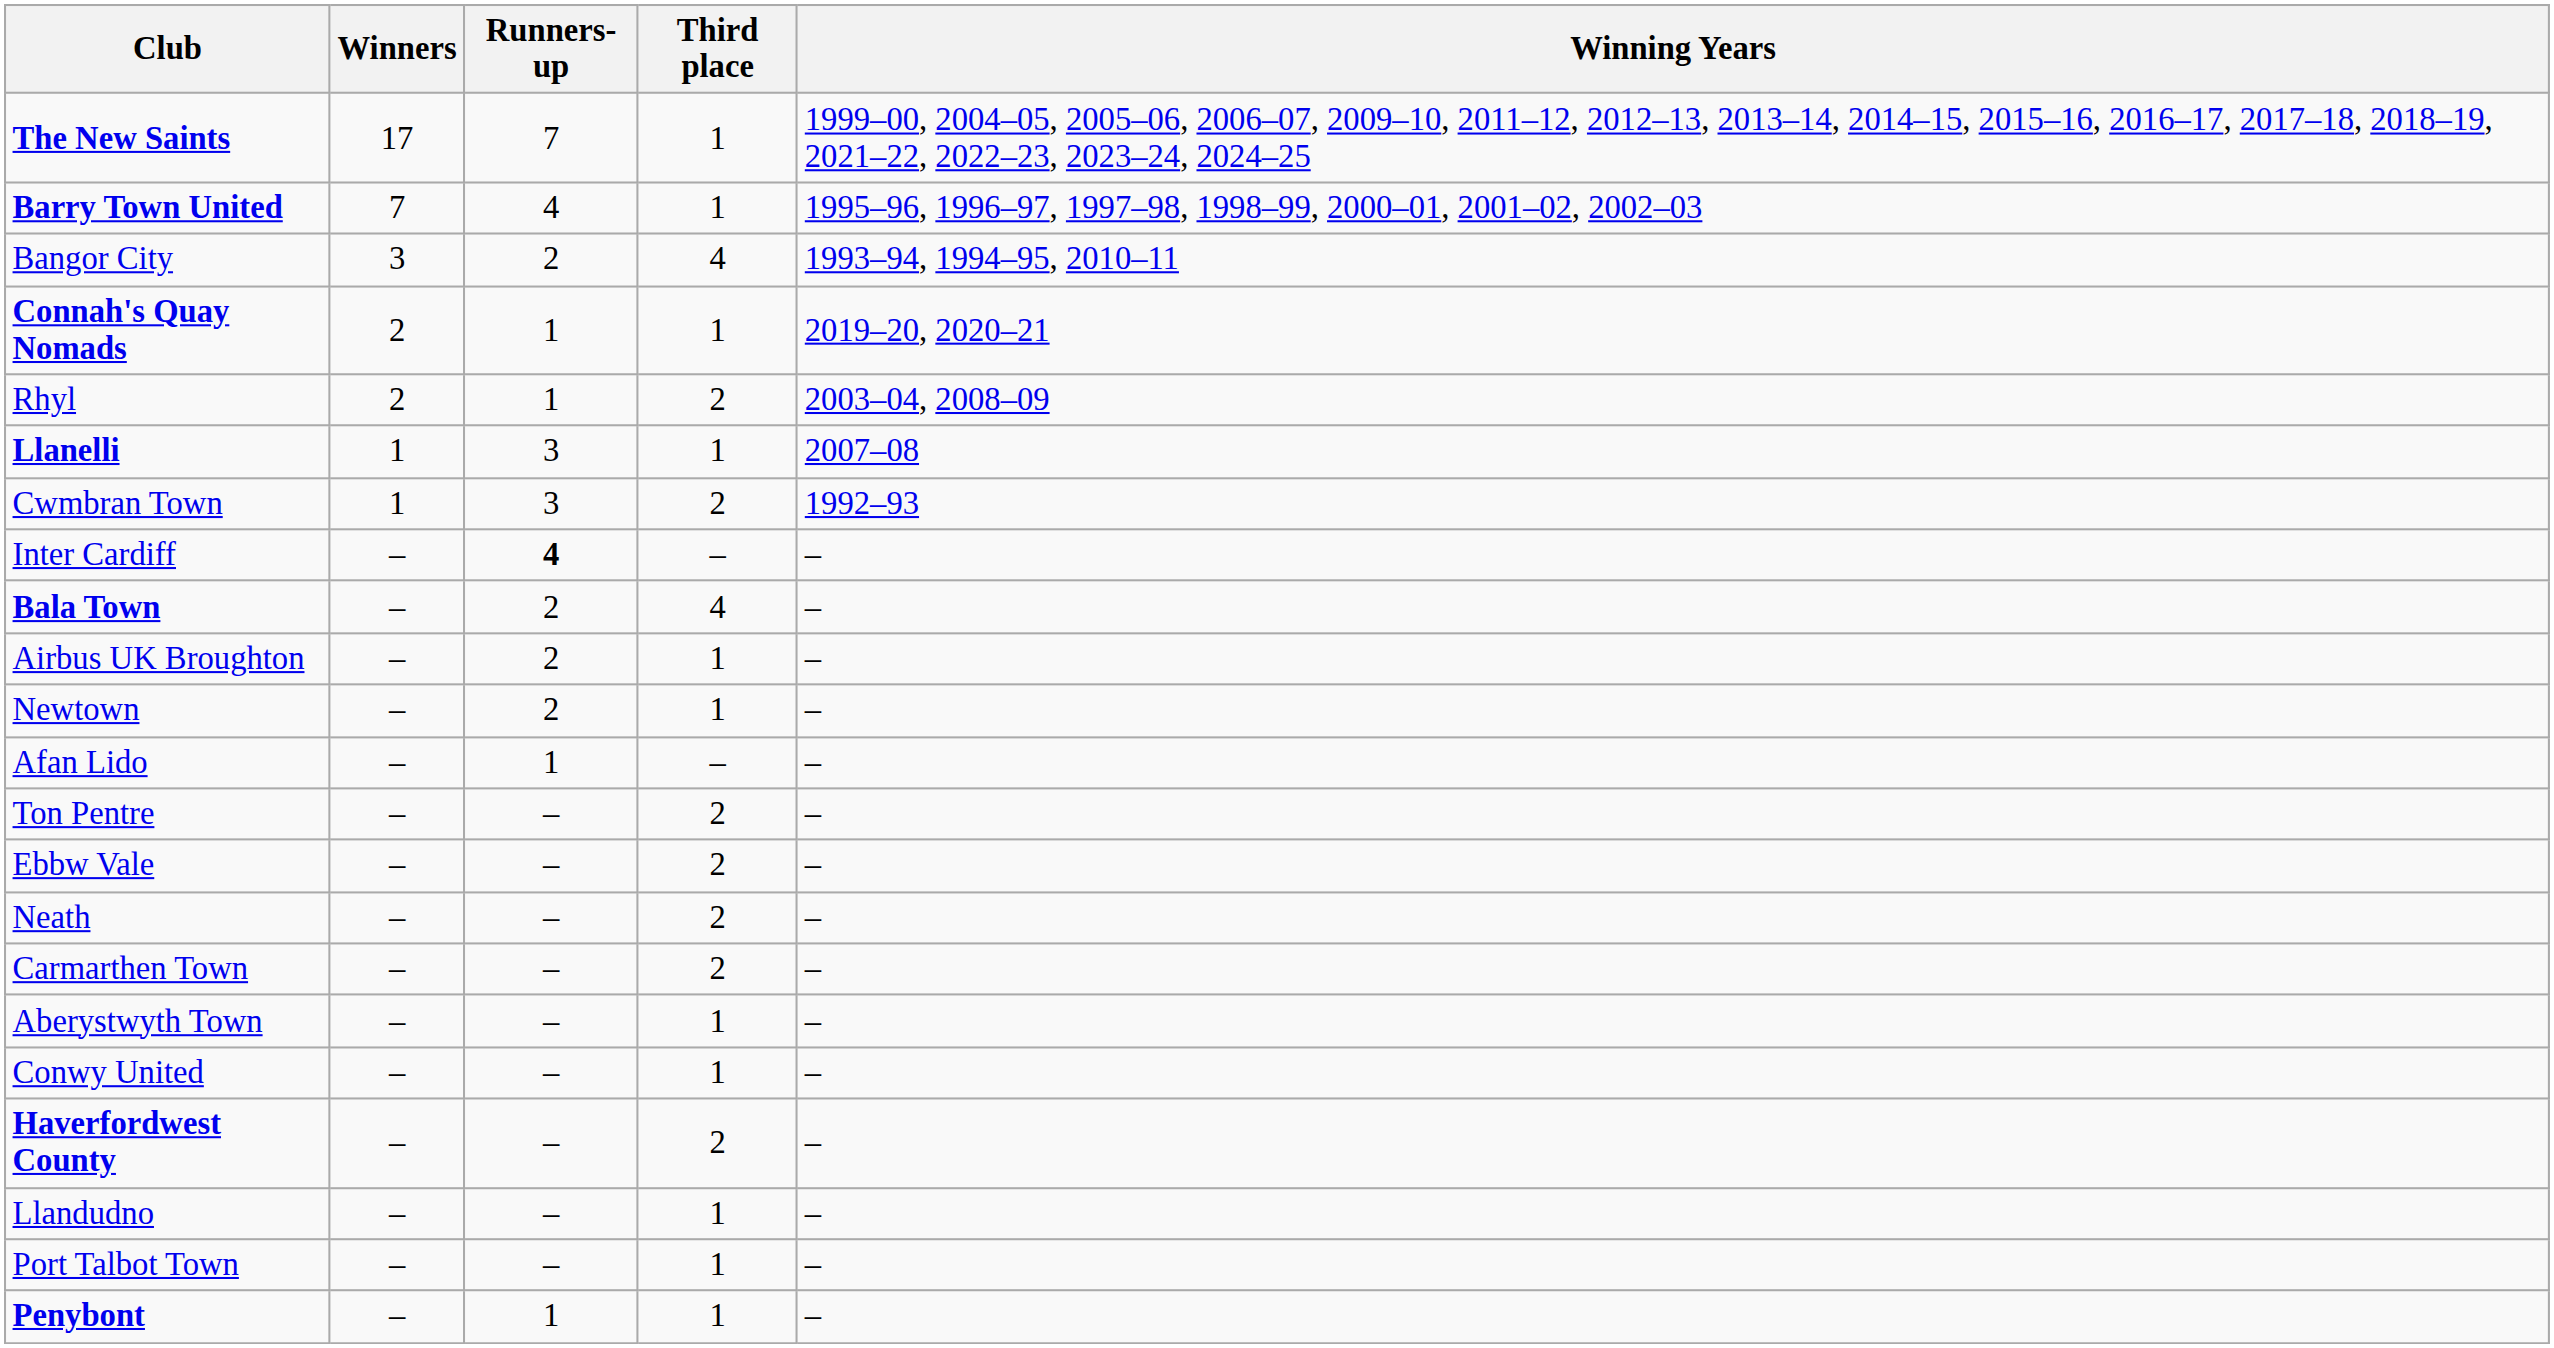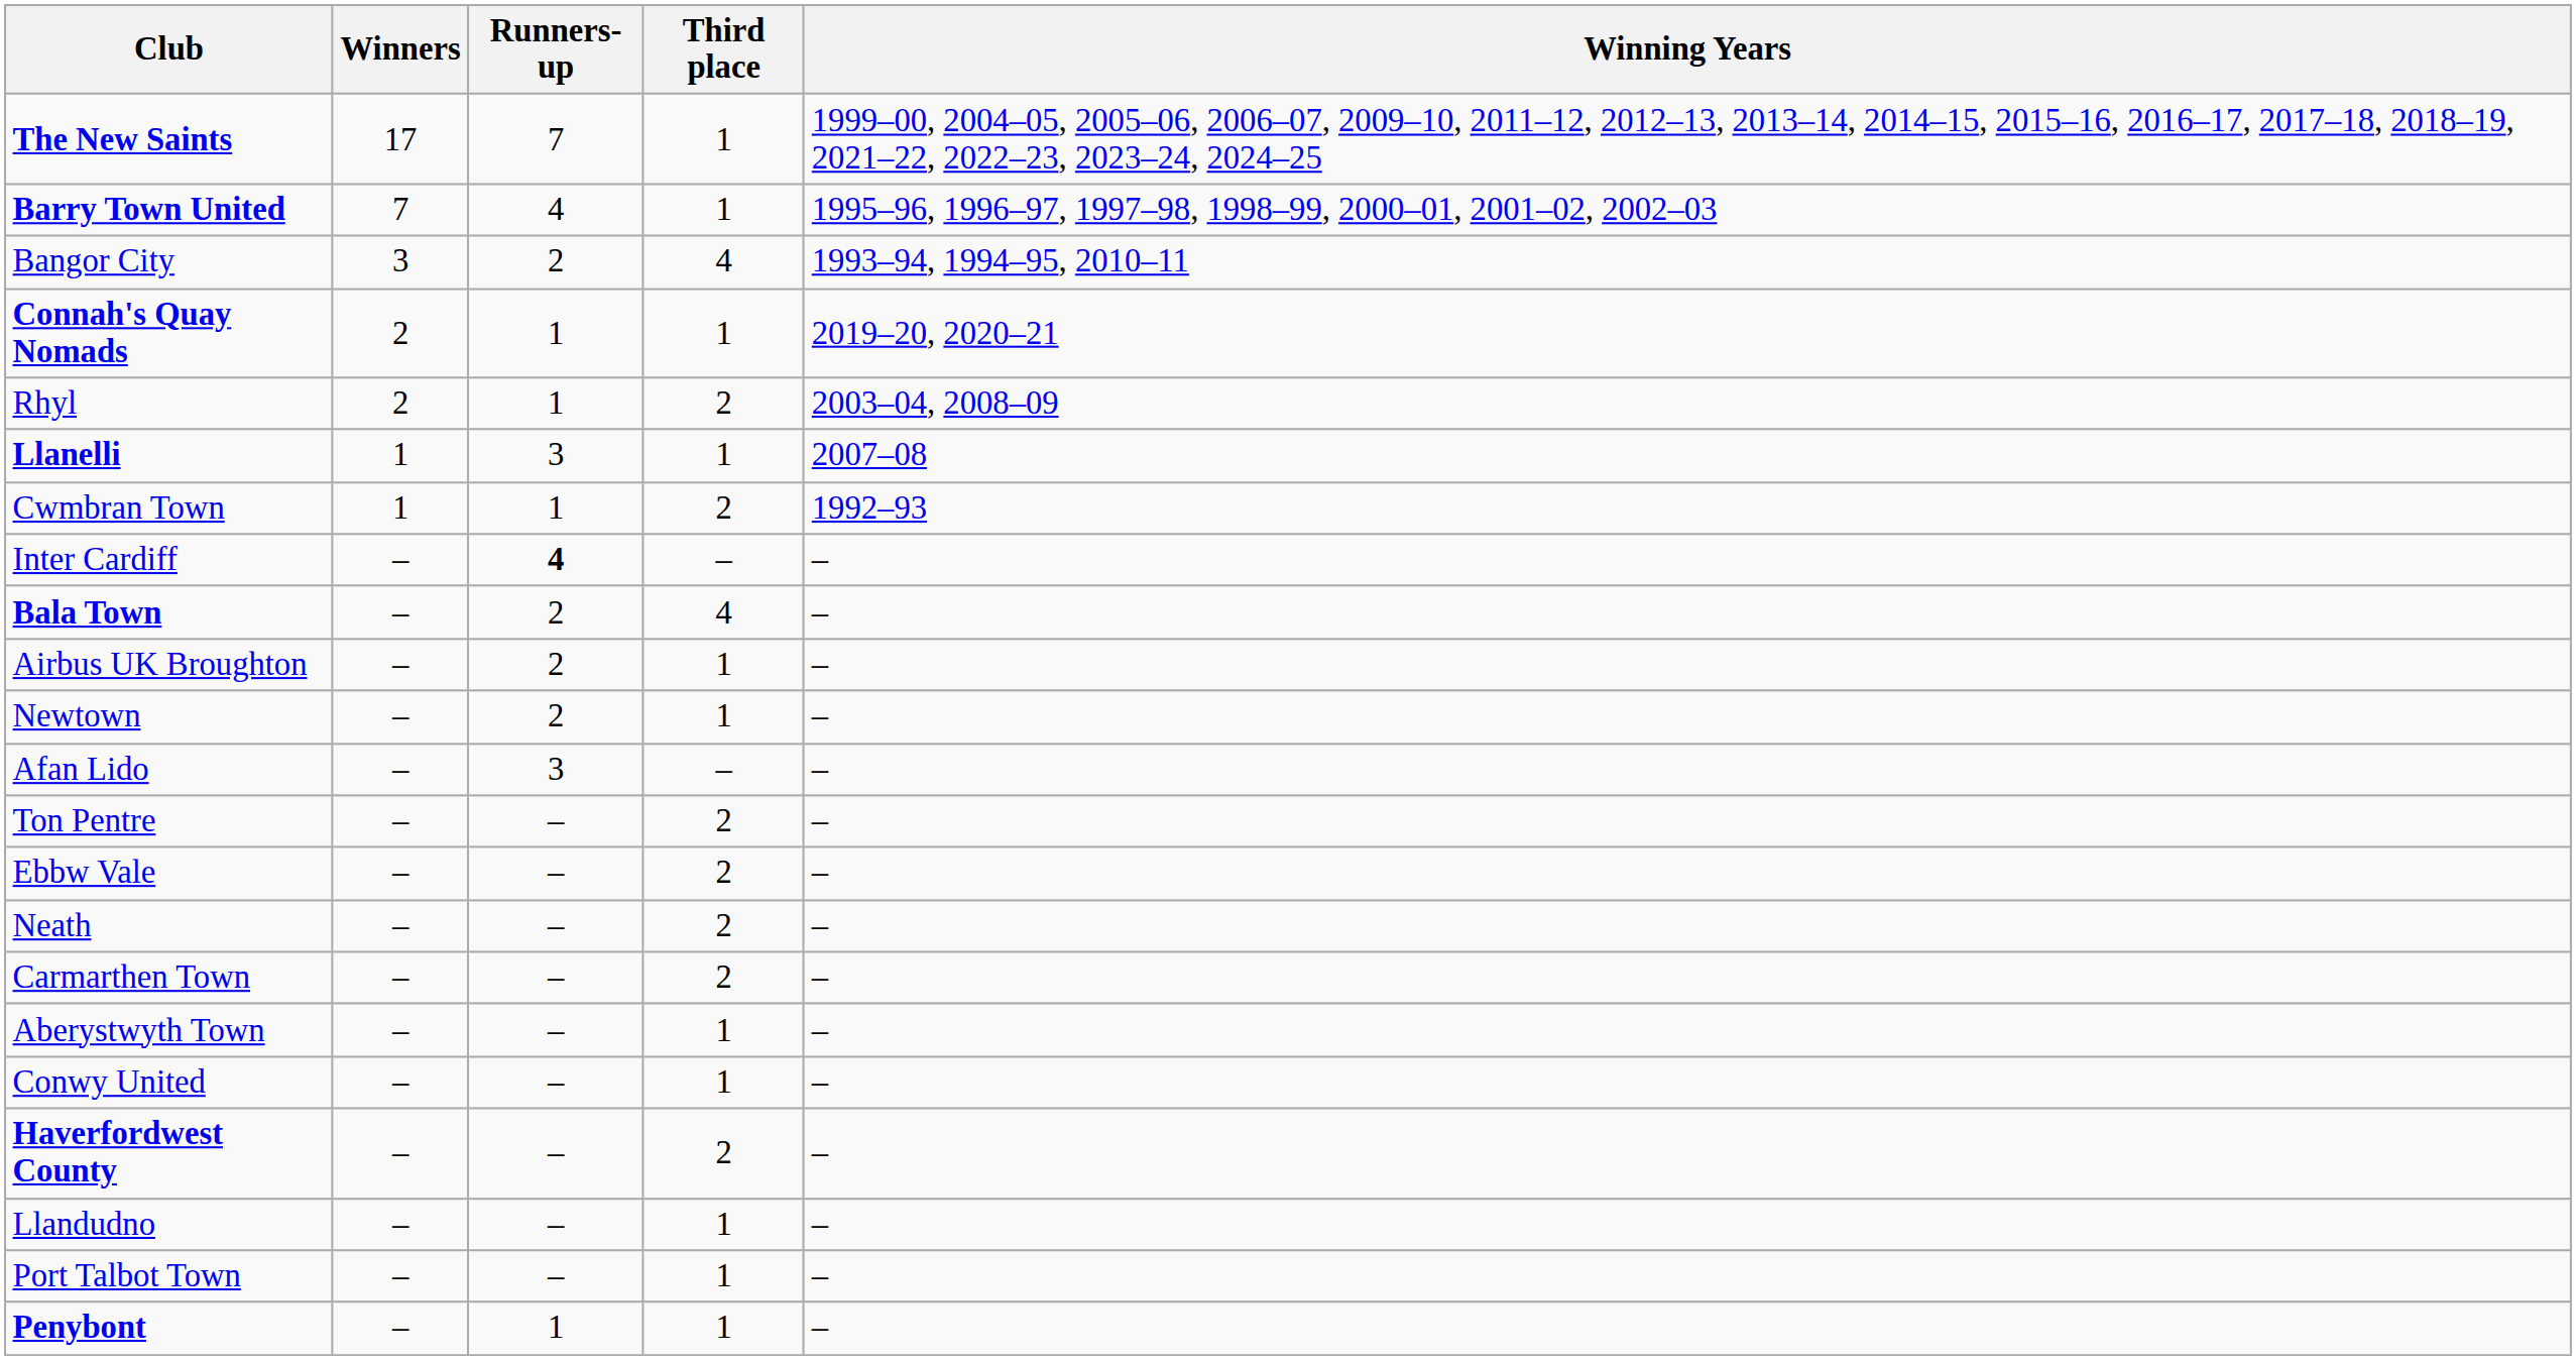Cwmbran Town | Runners-up: 3 -> 1
Afan Lido | Runners-up: 1 -> 3
